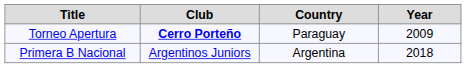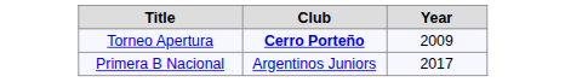- column: Country | Paraguay | Argentina
Primera B Nacional | Year: 2018 -> 2017
